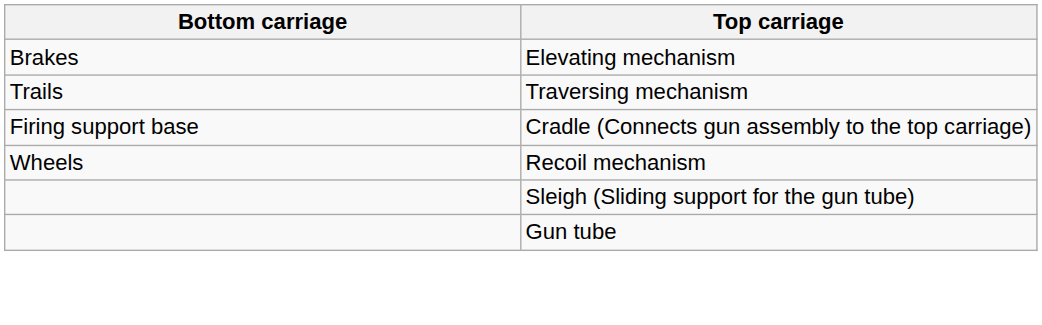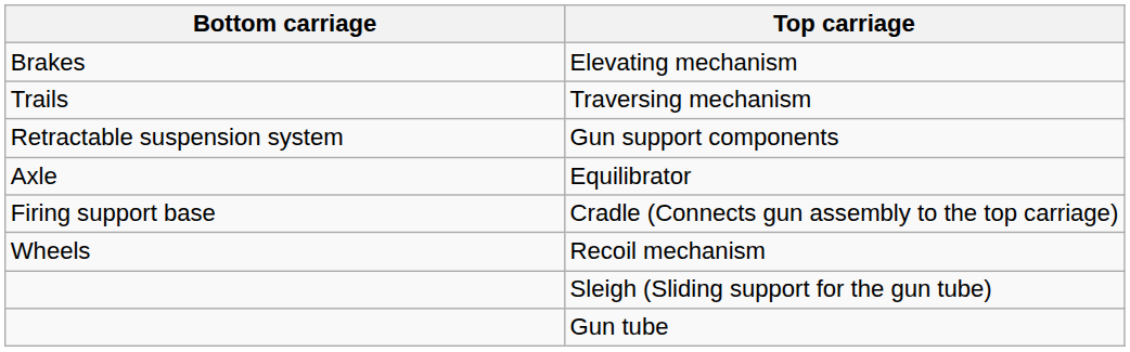+ row: Retractable suspension system | Gun support components
+ row: Axle | Equilibrator
